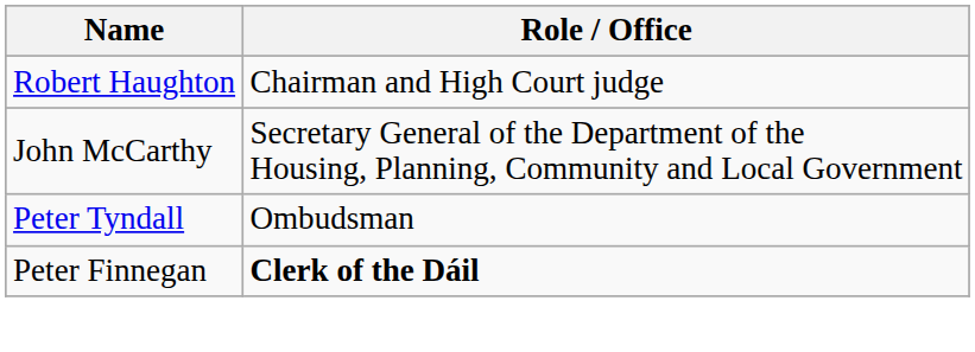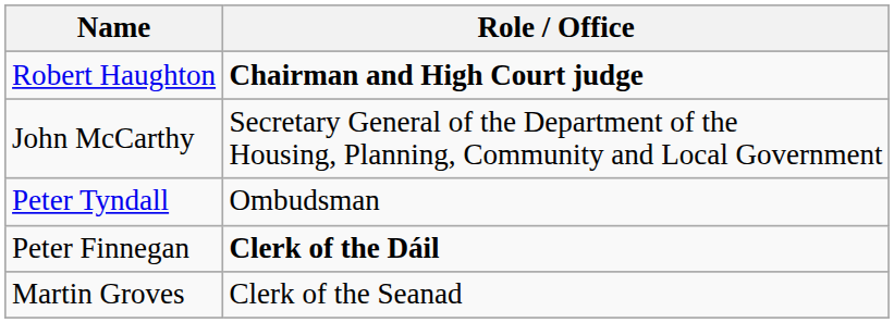Robert Haughton | Role / Office: normal -> bold
+ row: Martin Groves | Clerk of the Seanad
